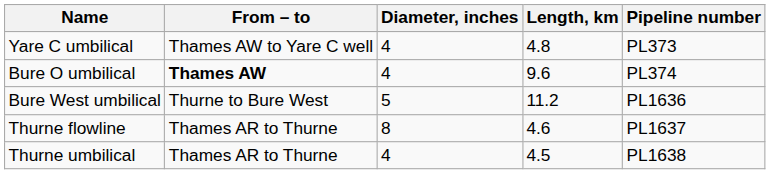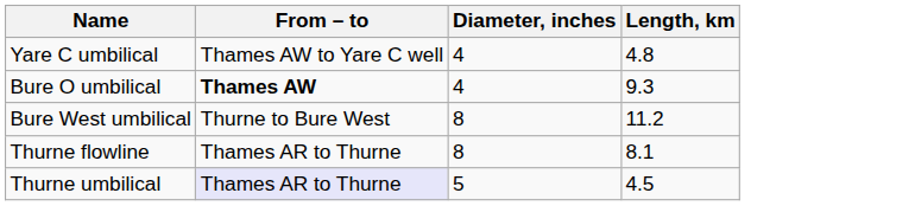- column: Pipeline number | PL373 | PL374 | PL1636 | PL1637 | PL1638
Bure O umbilical | Length, km: 9.6 -> 9.3
Bure West umbilical | Diameter, inches: 5 -> 8
Thurne flowline | Length, km: 4.6 -> 8.1
Thurne umbilical | From – to: no background -> lavender background
Thurne umbilical | Diameter, inches: 4 -> 5
